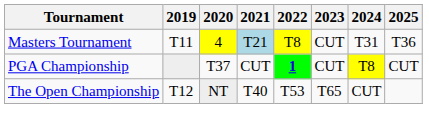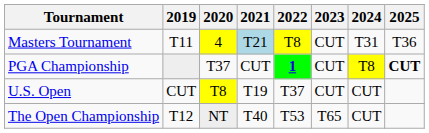PGA Championship | 2025: normal -> bold
+ row: U.S. Open | CUT | T8 | T19 | T37 | CUT | CUT
